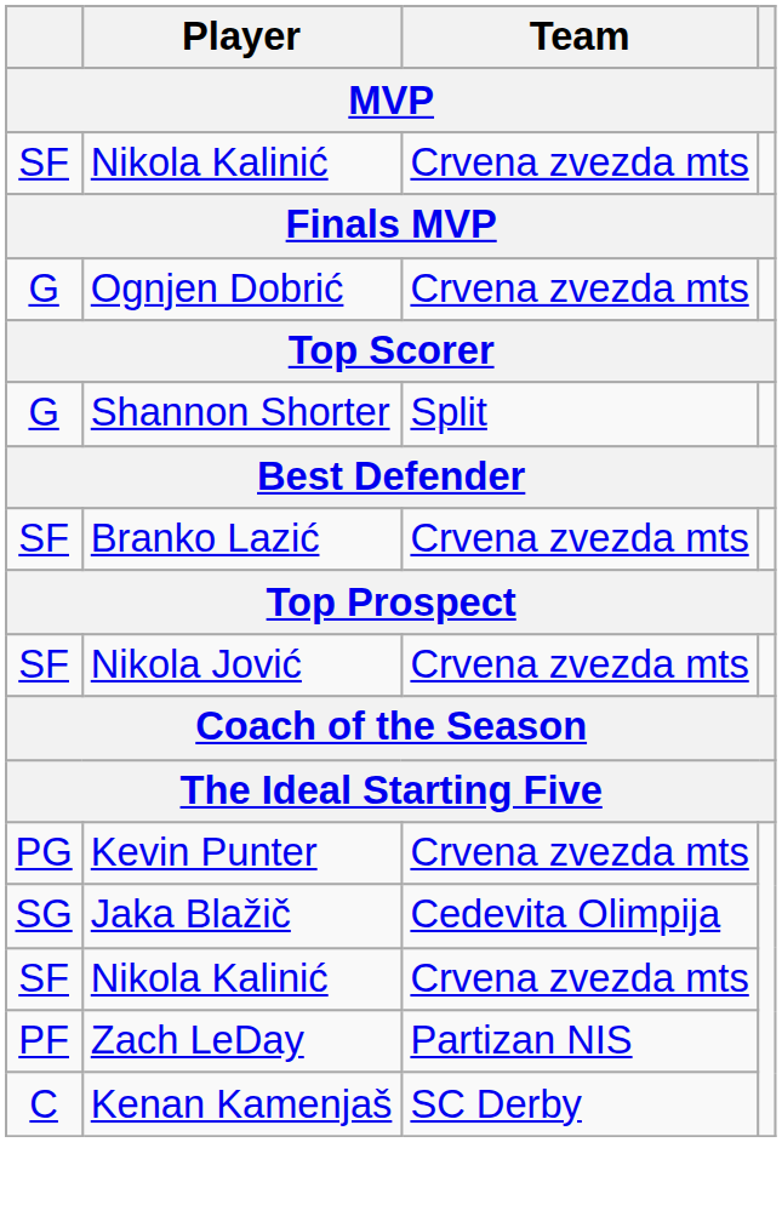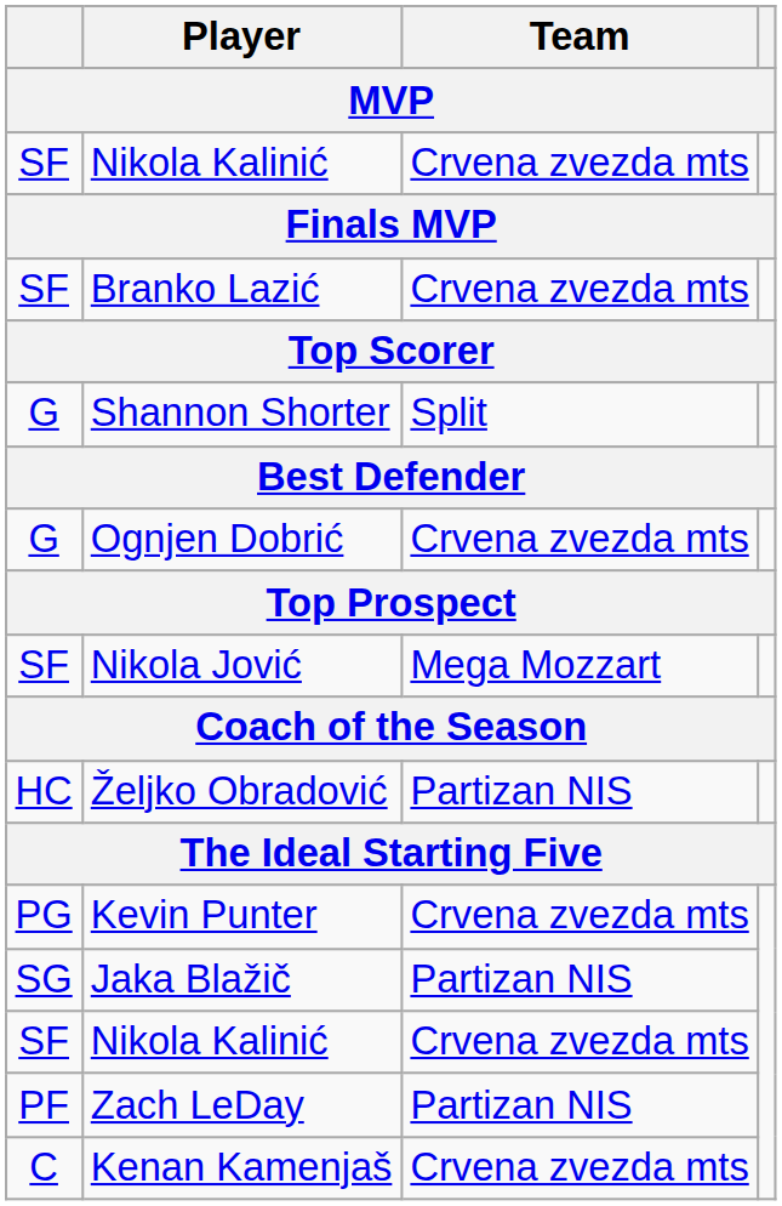rows swapped: Ognjen Dobrić <-> Branko Lazić
Nikola Jović | Team: Crvena zvezda mts -> Mega Mozzart
+ row: HC | Željko Obradović | Partizan NIS
Jaka Blažič | Team: Cedevita Olimpija -> Partizan NIS
Kenan Kamenjaš | Team: SC Derby -> Crvena zvezda mts
